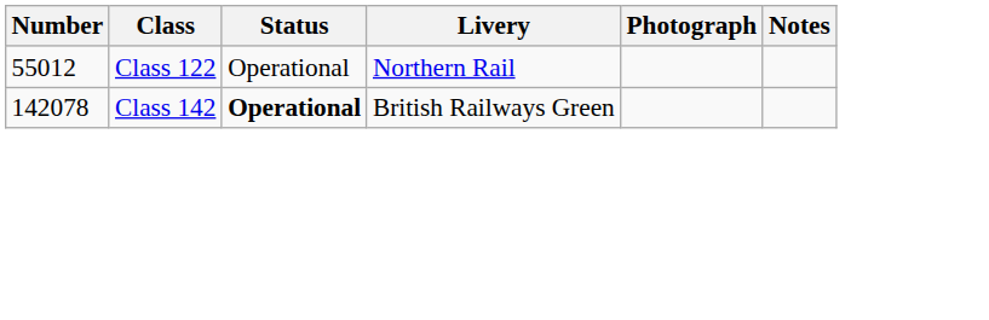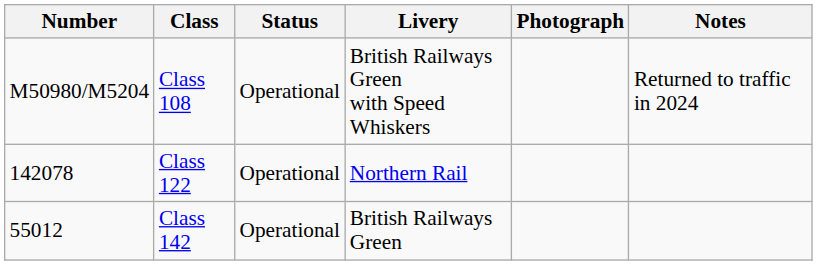+ row: M50980/M5204 | Class 108 | Operational | British Railways Green with Speed Whiskers | Returned to traffic in 2024
Class 122 | Number: 55012 -> 142078
Class 142 | Number: 142078 -> 55012
Class 142 | Status: bold -> normal
